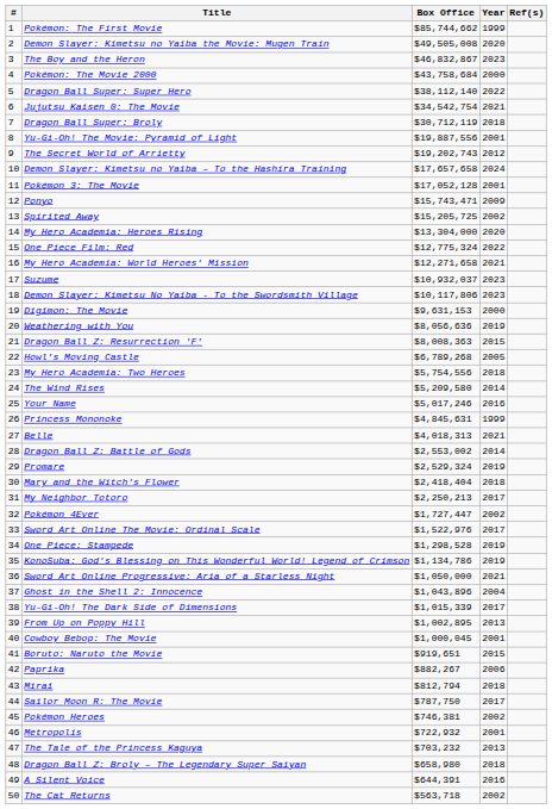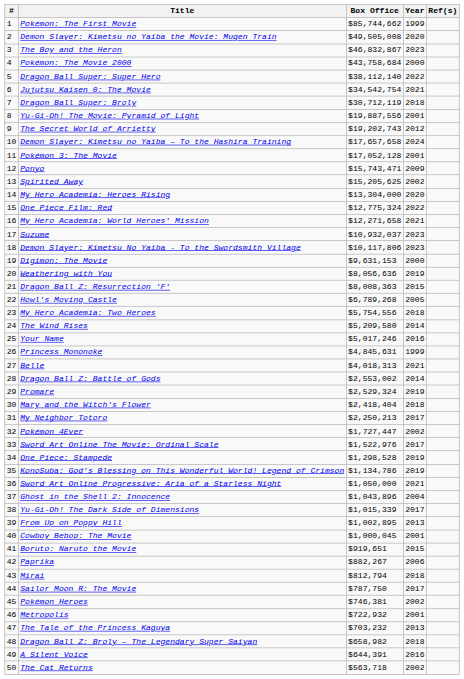Spirited Away | Box Office: $15,205,725 -> $15,205,625
Dragon Ball Z: Broly – The Legendary Super Saiyan | Box Office: $658,980 -> $658,982
